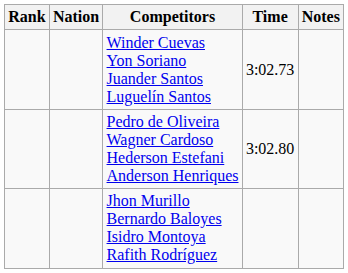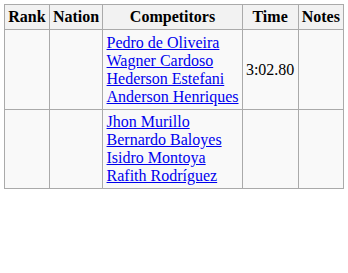- row: Winder Cuevas Yon Soriano Juander Santos Luguelín Santos | 3:02.73
